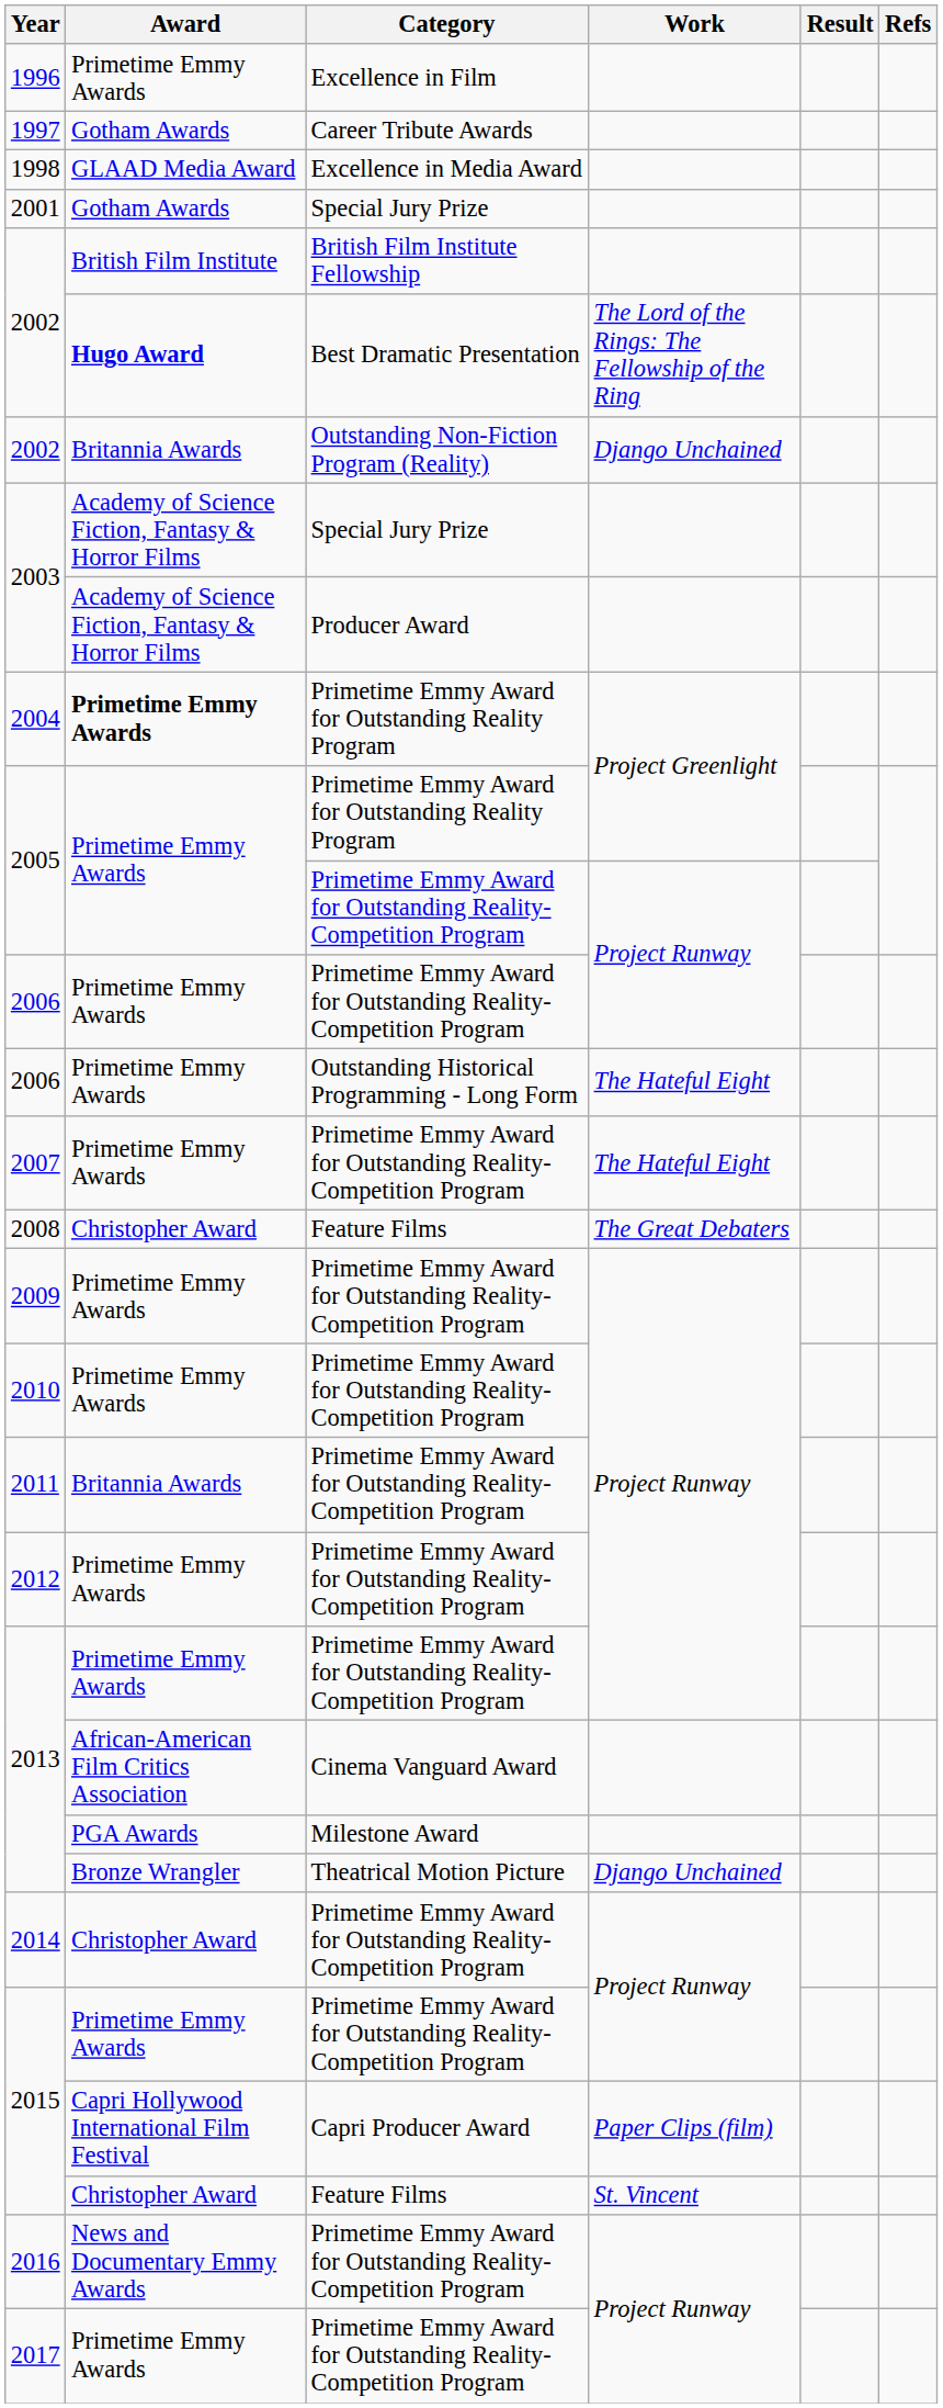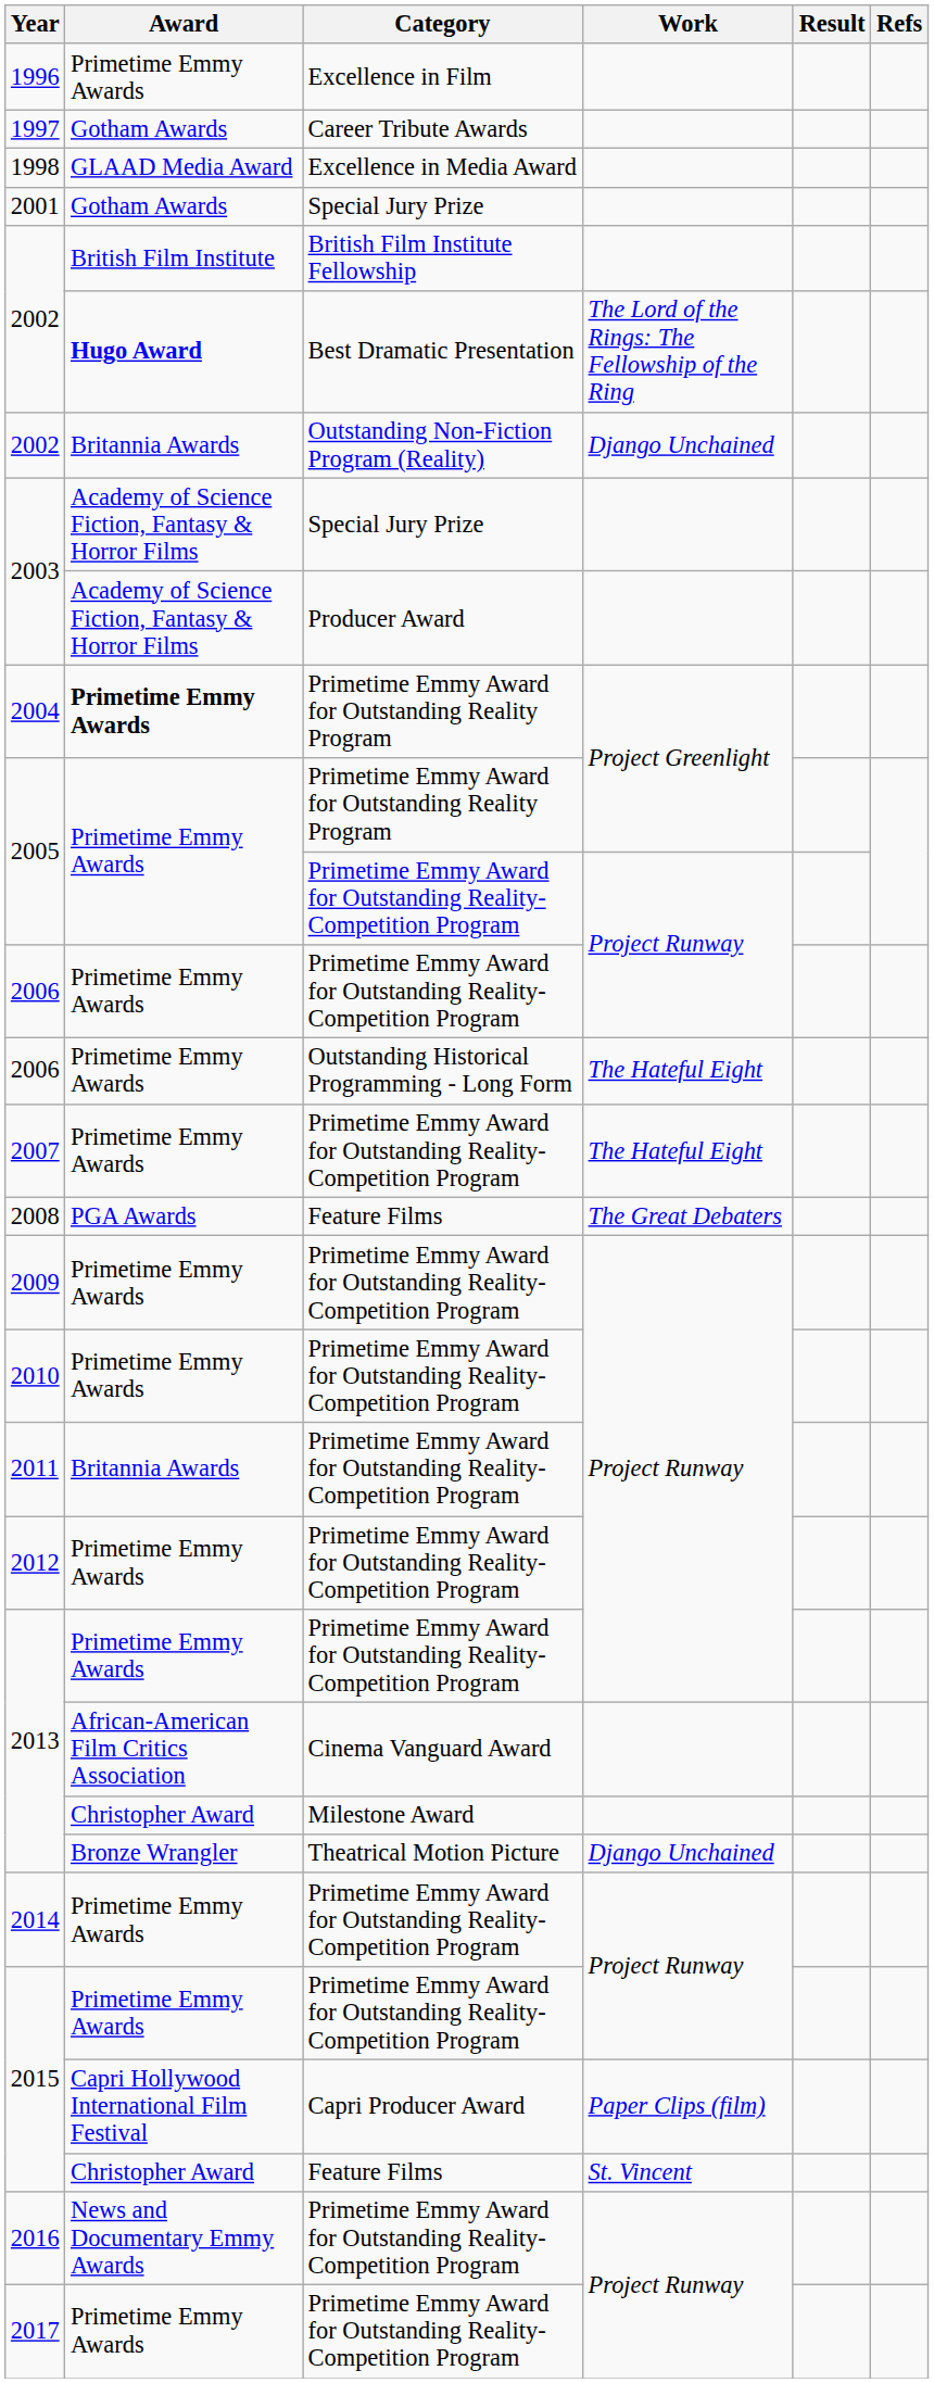2008 | Award: Christopher Award -> PGA Awards
2013 / Milestone Award | Award: PGA Awards -> Christopher Award
2014 | Award: Christopher Award -> Primetime Emmy Awards
